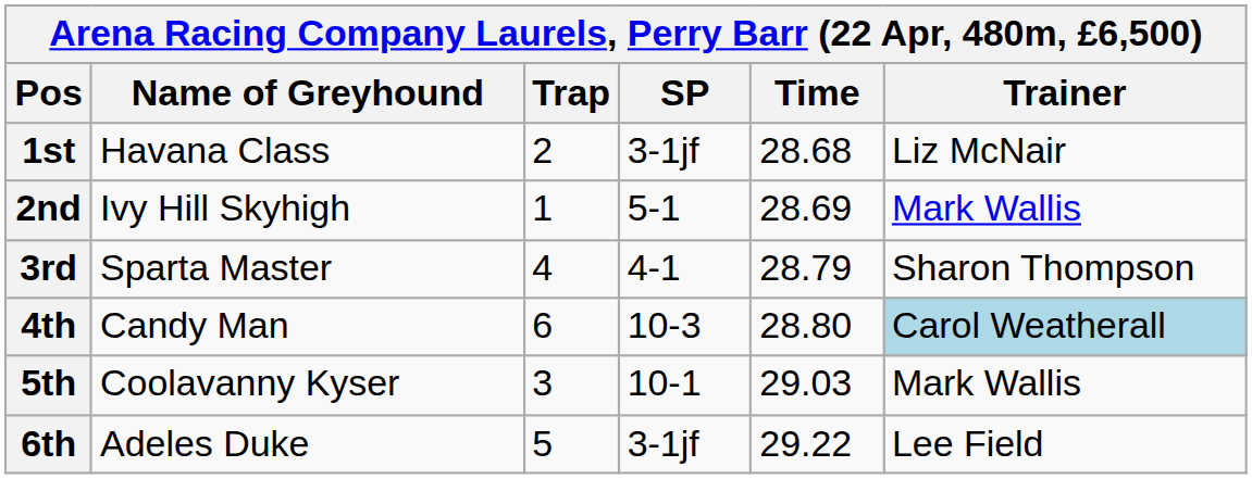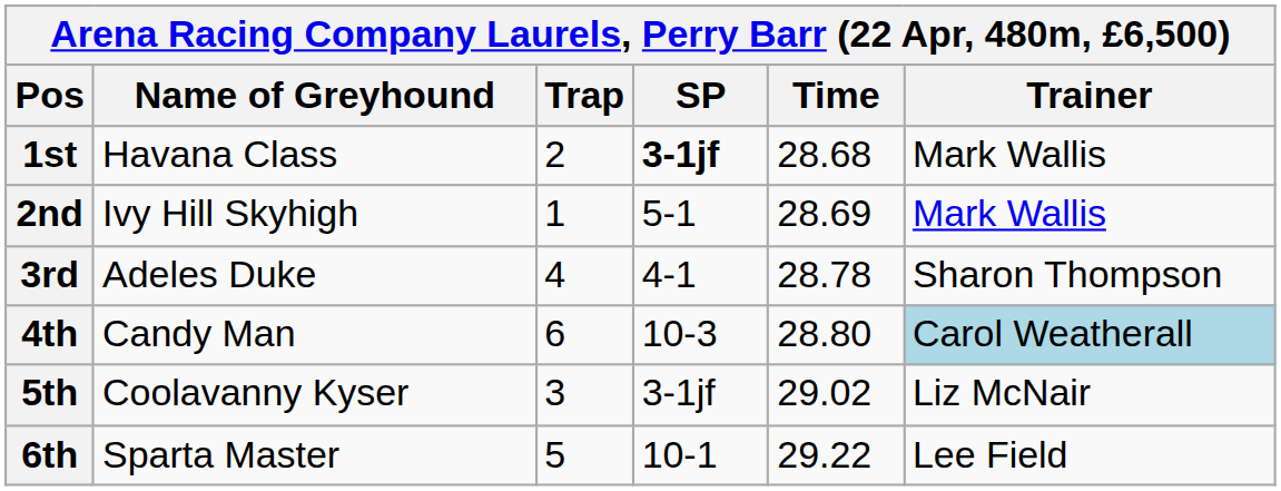1st | SP: normal -> bold
1st | Trainer: Liz McNair -> Mark Wallis
3rd | Name of Greyhound: Sparta Master -> Adeles Duke
3rd | Time: 28.79 -> 28.78
5th | SP: 10-1 -> 3-1jf
5th | Time: 29.03 -> 29.02
5th | Trainer: Mark Wallis -> Liz McNair
6th | Name of Greyhound: Adeles Duke -> Sparta Master
6th | SP: 3-1jf -> 10-1
